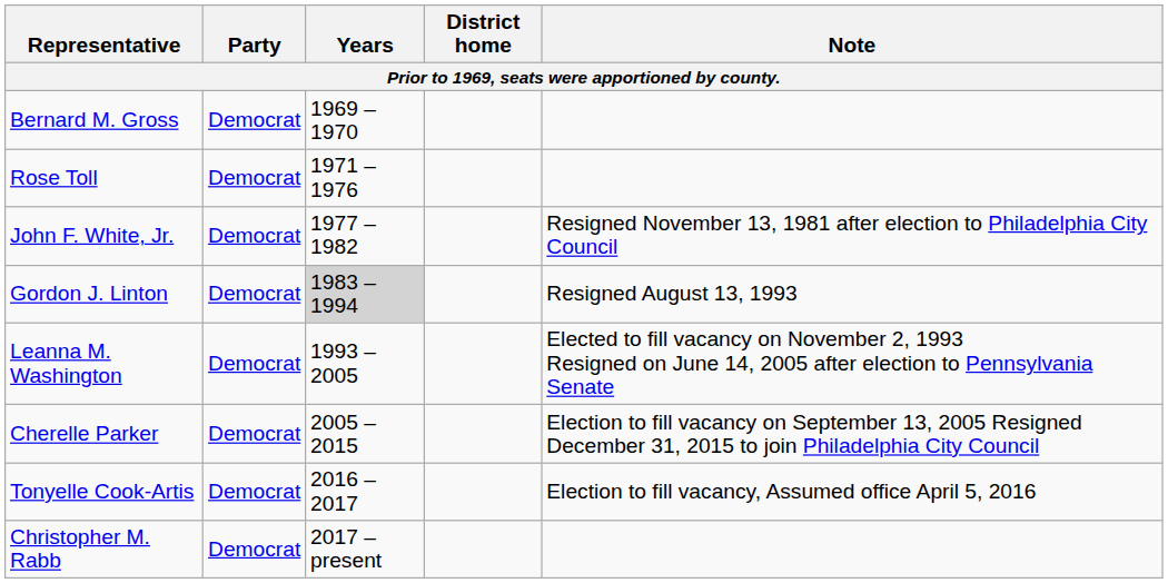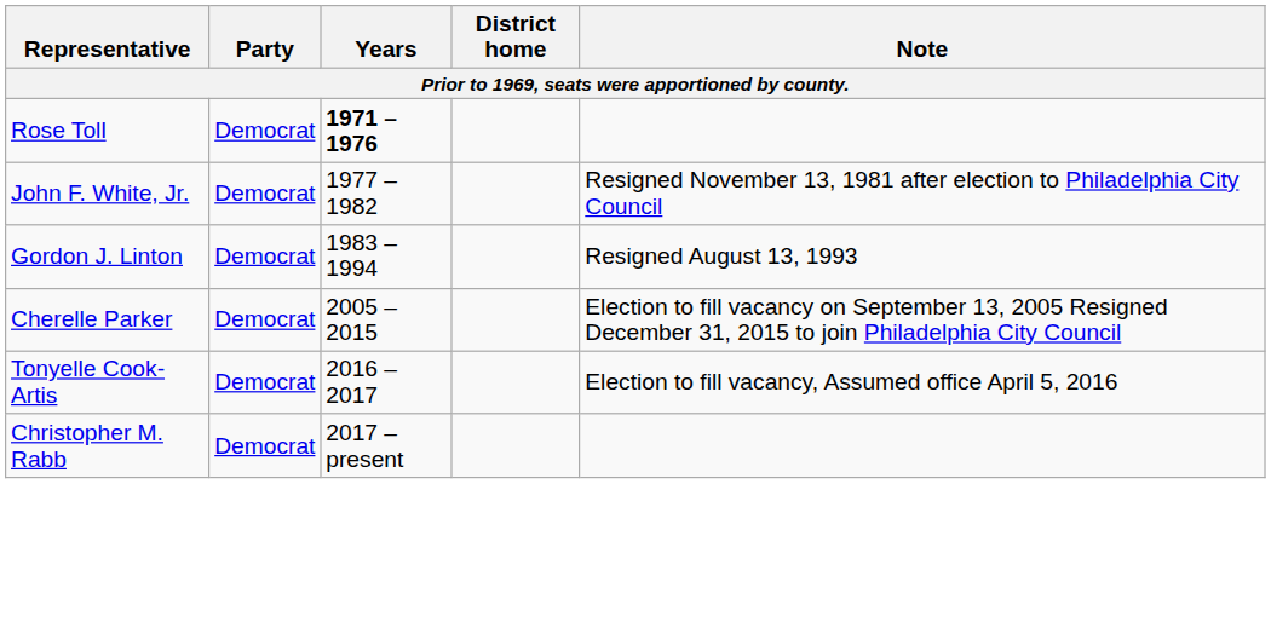- row: Bernard M. Gross | Democrat | 1969 – 1970
Rose Toll | Years: normal -> bold
Gordon J. Linton | Years: lightgrey background -> no background
- row: Leanna M. Washington | Democrat | 1993 – 2005 | Elected to fill vacancy on November 2, 1993 Resigned on June 14, 2005 after election to Pennsylvania Senate
